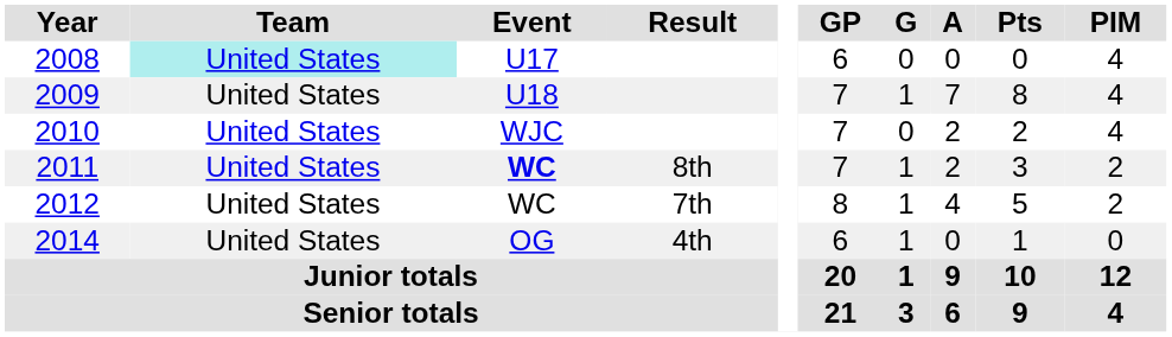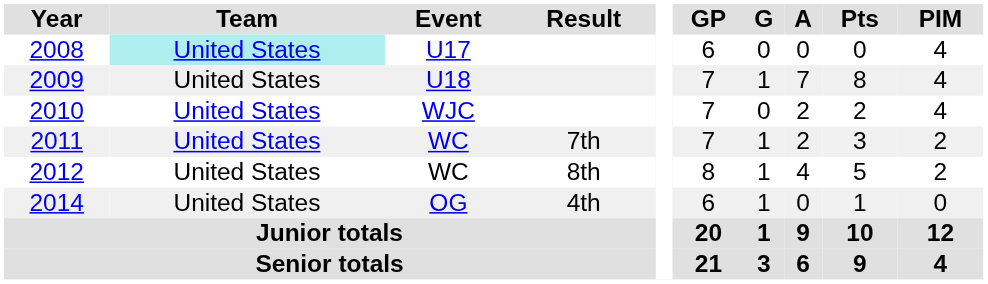2011 | Event: bold -> normal
2011 | Result: 8th -> 7th
2012 | Result: 7th -> 8th
